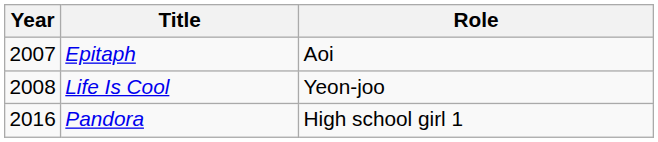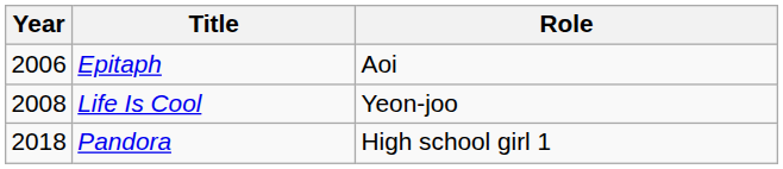Epitaph | Year: 2007 -> 2006
Pandora | Year: 2016 -> 2018
